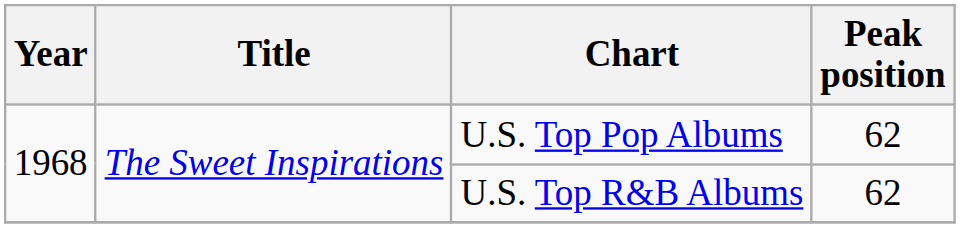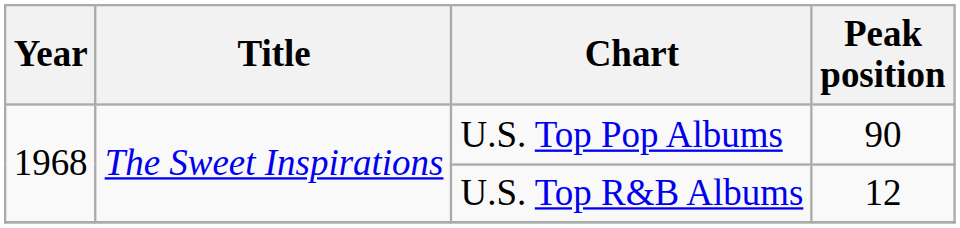U.S. Top Pop Albums | Peak position: 62 -> 90
U.S. Top R&B Albums | Peak position: 62 -> 12
